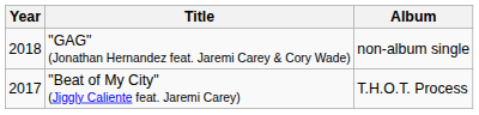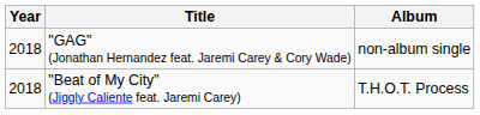"Beat of My City" (Jiggly Caliente feat. Jaremi Carey) | Year: 2017 -> 2018
